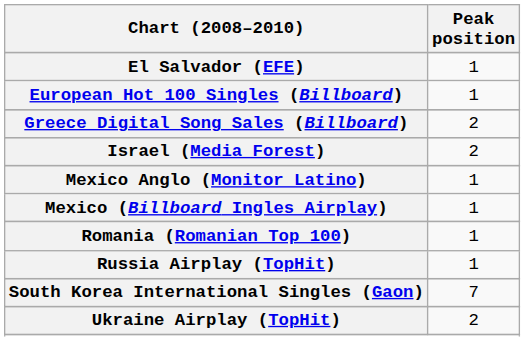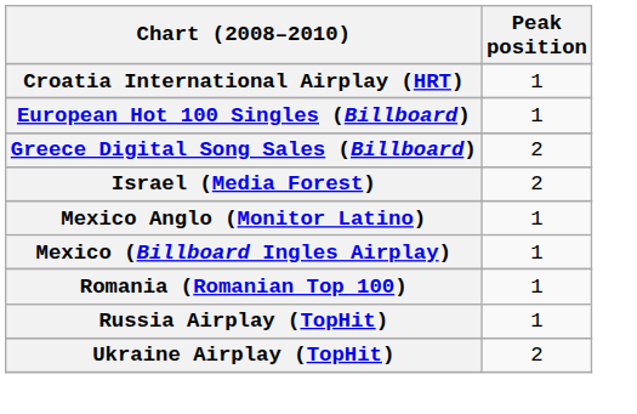+ row: Croatia International Airplay (HRT) | 1
- row: El Salvador (EFE) | 1
- row: South Korea International Singles (Gaon) | 7
